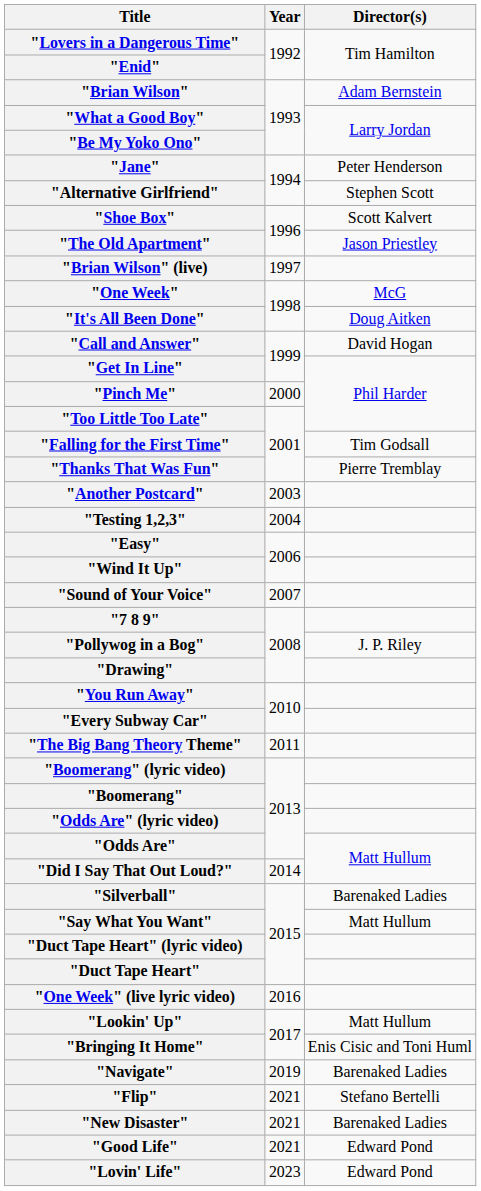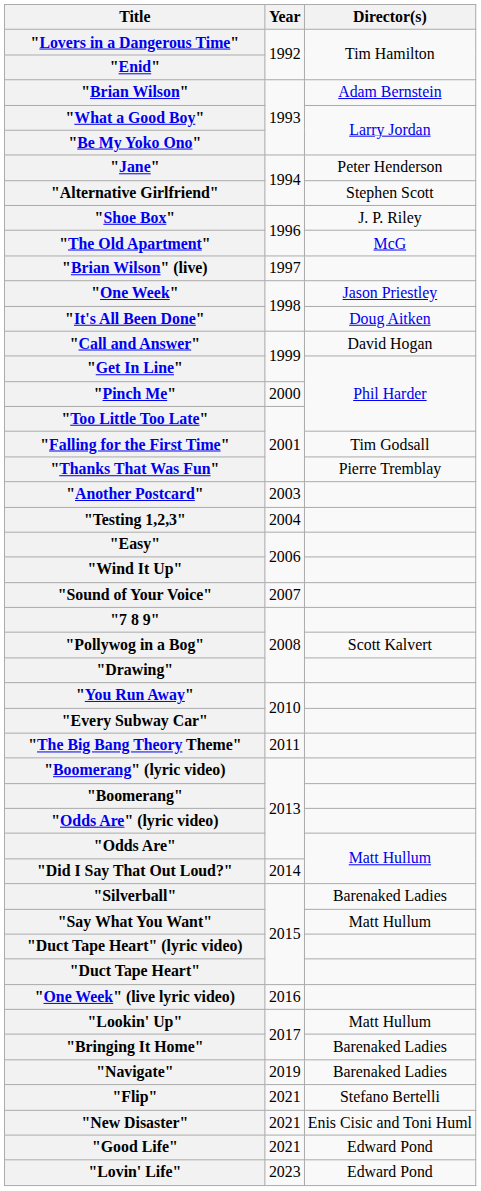"Shoe Box" | Director(s): Scott Kalvert -> J. P. Riley
"The Old Apartment" | Director(s): Jason Priestley -> McG
"One Week" | Director(s): McG -> Jason Priestley
"Pollywog in a Bog" | Director(s): J. P. Riley -> Scott Kalvert
"Bringing It Home" | Director(s): Enis Cisic and Toni Huml -> Barenaked Ladies
"New Disaster" | Director(s): Barenaked Ladies -> Enis Cisic and Toni Huml
